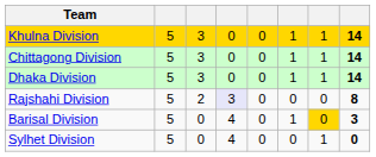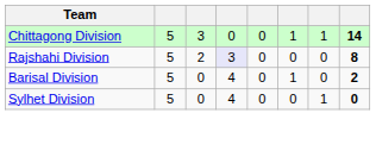- row: Khulna Division | 5 | 3 | 0 | 0 | 1 | 1 | 14
- row: Dhaka Division | 5 | 3 | 0 | 0 | 1 | 1 | 14
Barisal Division | column 7: gold background -> no background
Barisal Division | column 8: 3 -> 2
